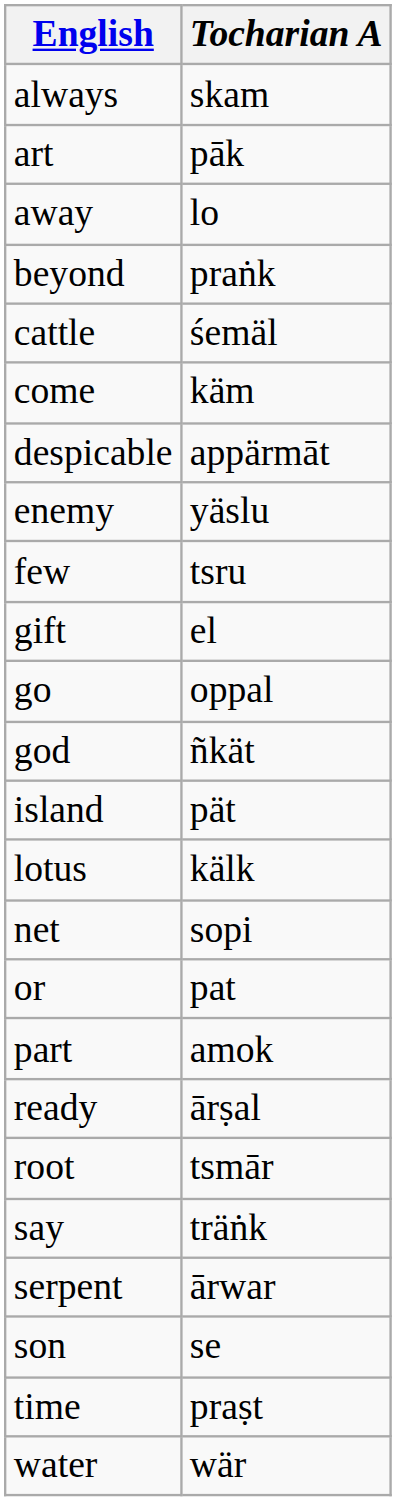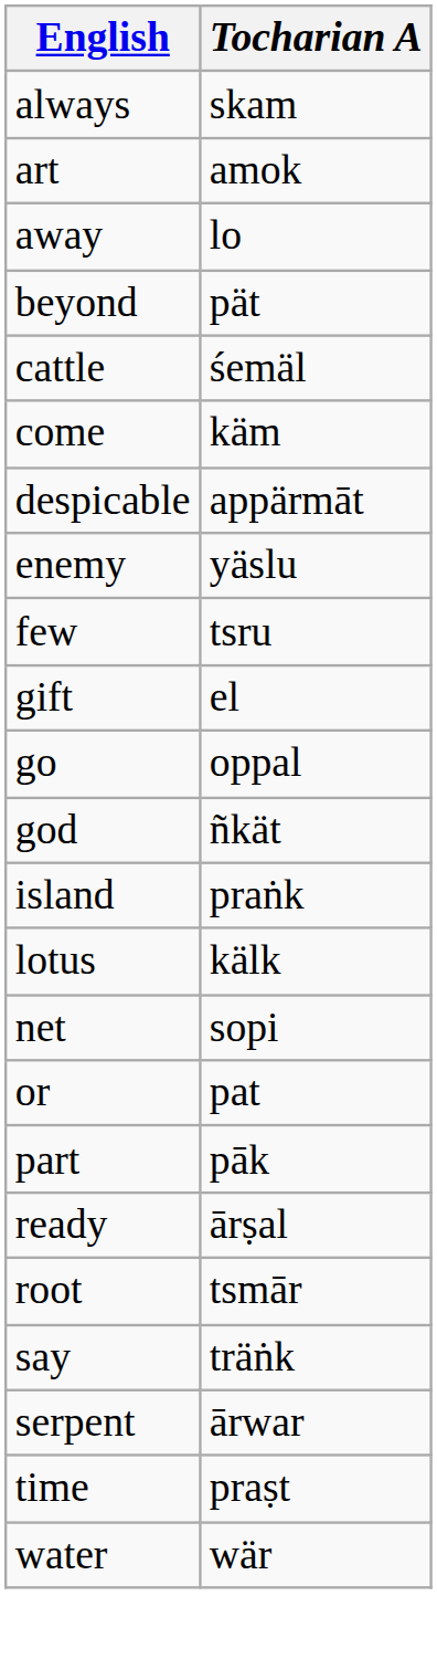art | Tocharian A: pāk -> amok
beyond | Tocharian A: praṅk -> pät
island | Tocharian A: pät -> praṅk
part | Tocharian A: amok -> pāk
- row: son | se
